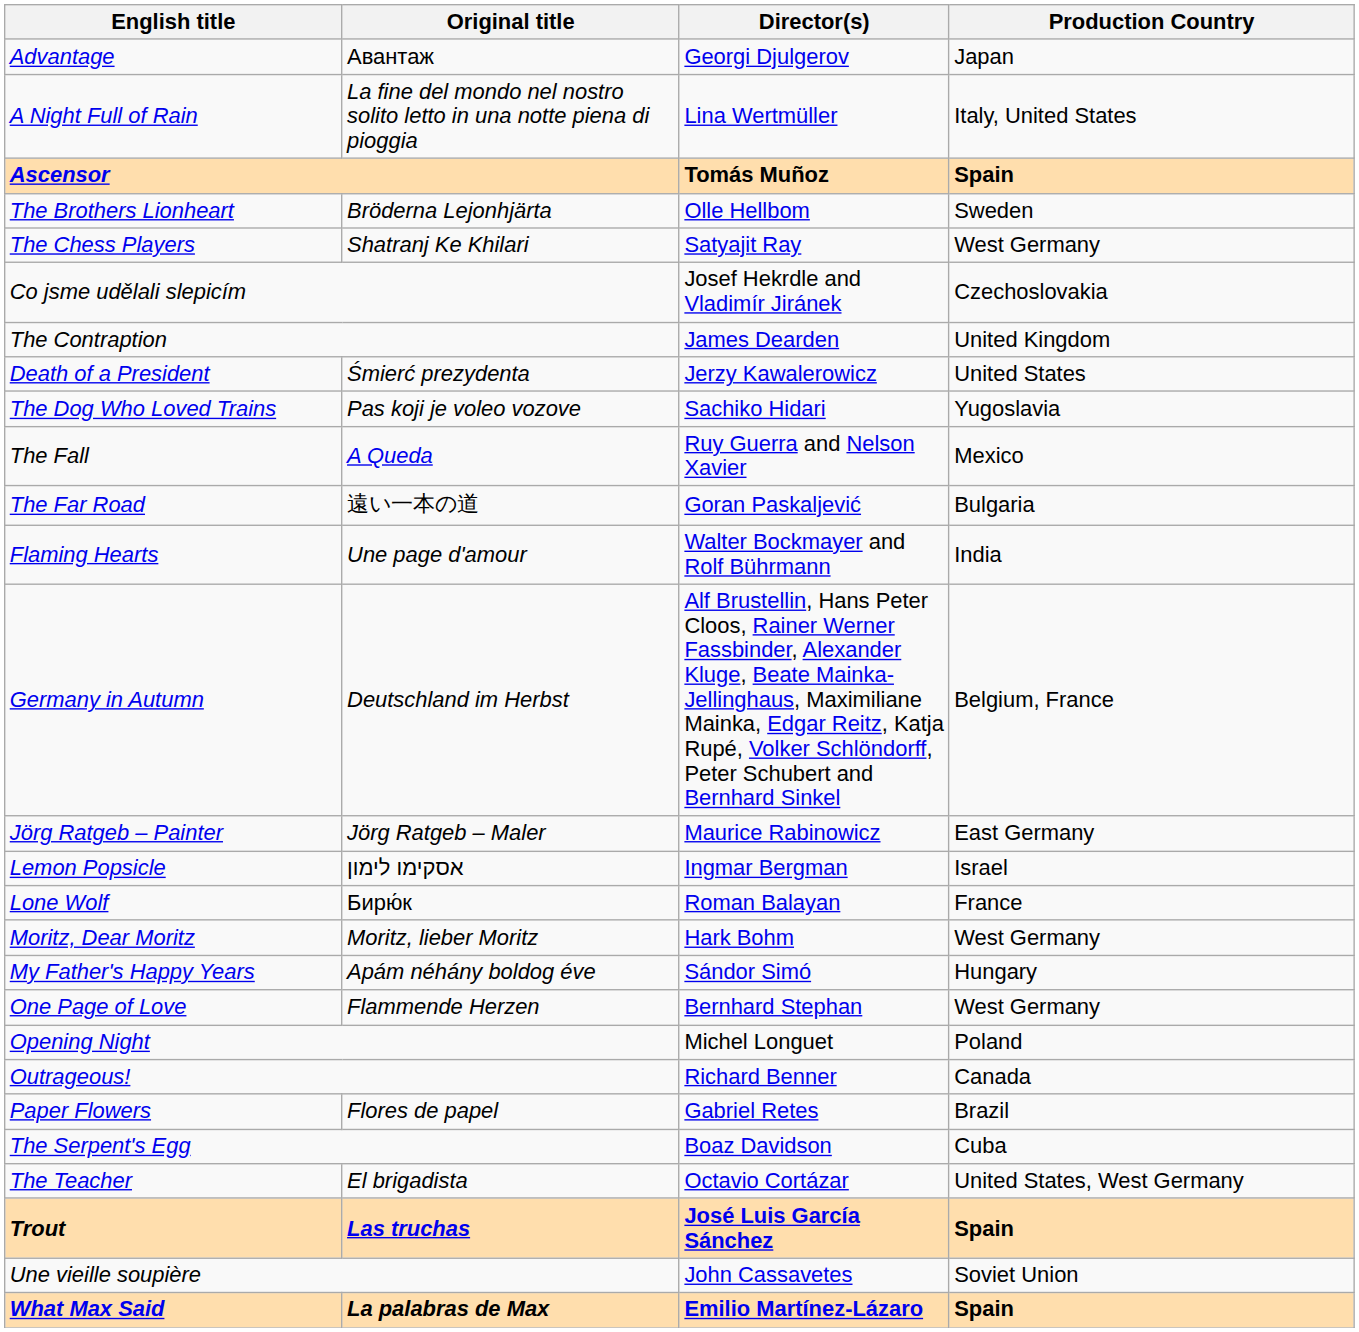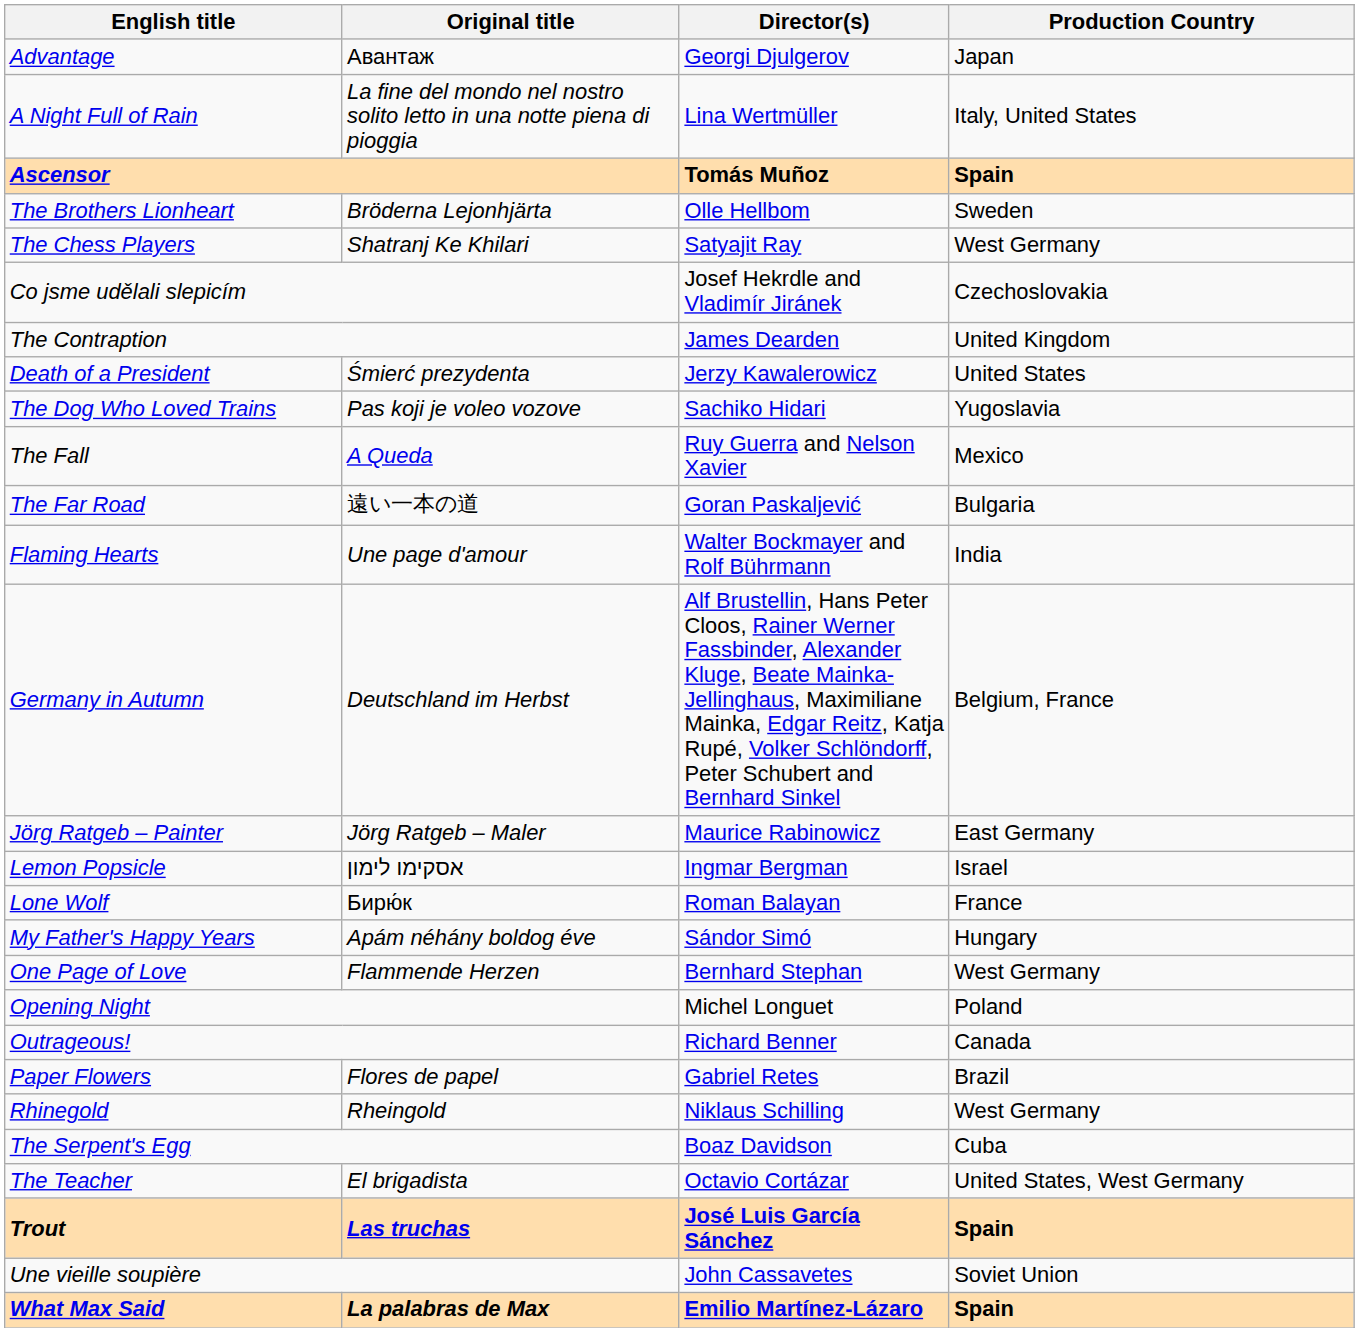- row: Moritz, Dear Moritz | Moritz, lieber Moritz | Hark Bohm | West Germany
+ row: Rhinegold | Rheingold | Niklaus Schilling | West Germany
